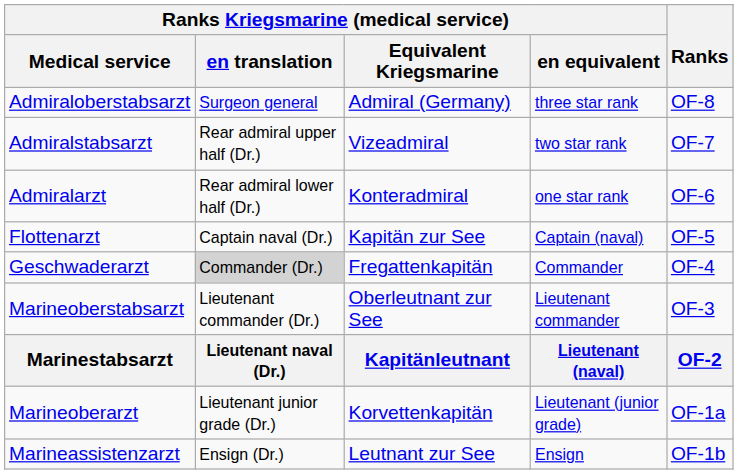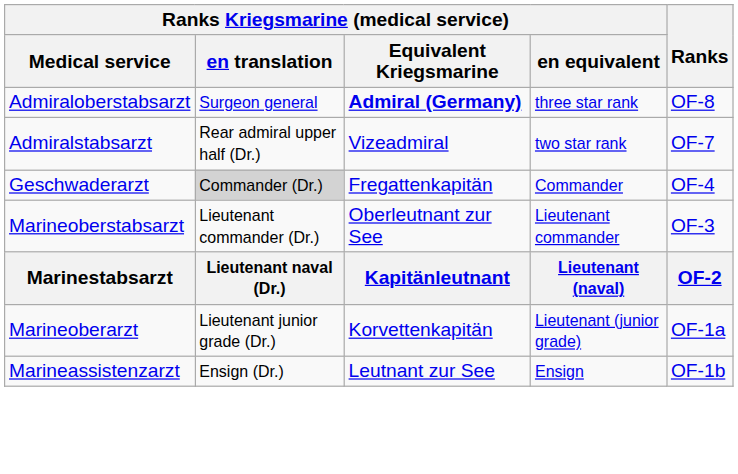Admiraloberstabsarzt | column 3: normal -> bold
- row: Admiralarzt | Rear admiral lower half (Dr.) | Konteradmiral | one star rank | OF-6
- row: Flottenarzt | Captain naval (Dr.) | Kapitän zur See | Captain (naval) | OF-5
